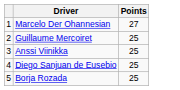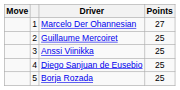+ column: Move
